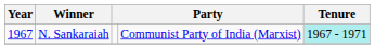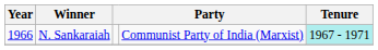N. Sankaraiah | Year: 1967 -> 1966
